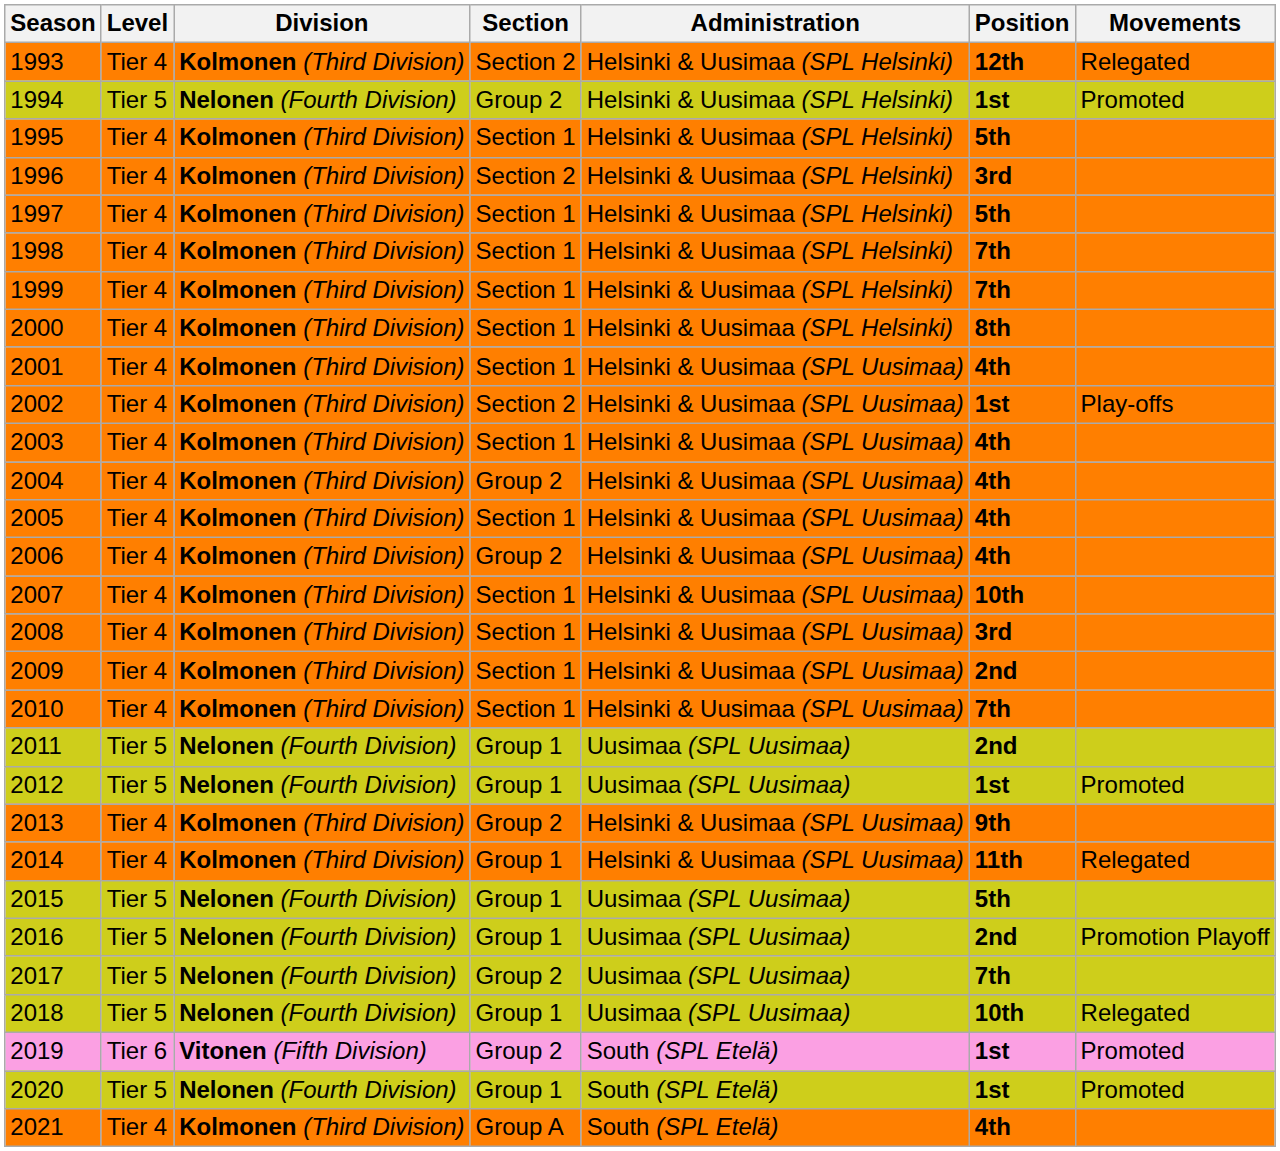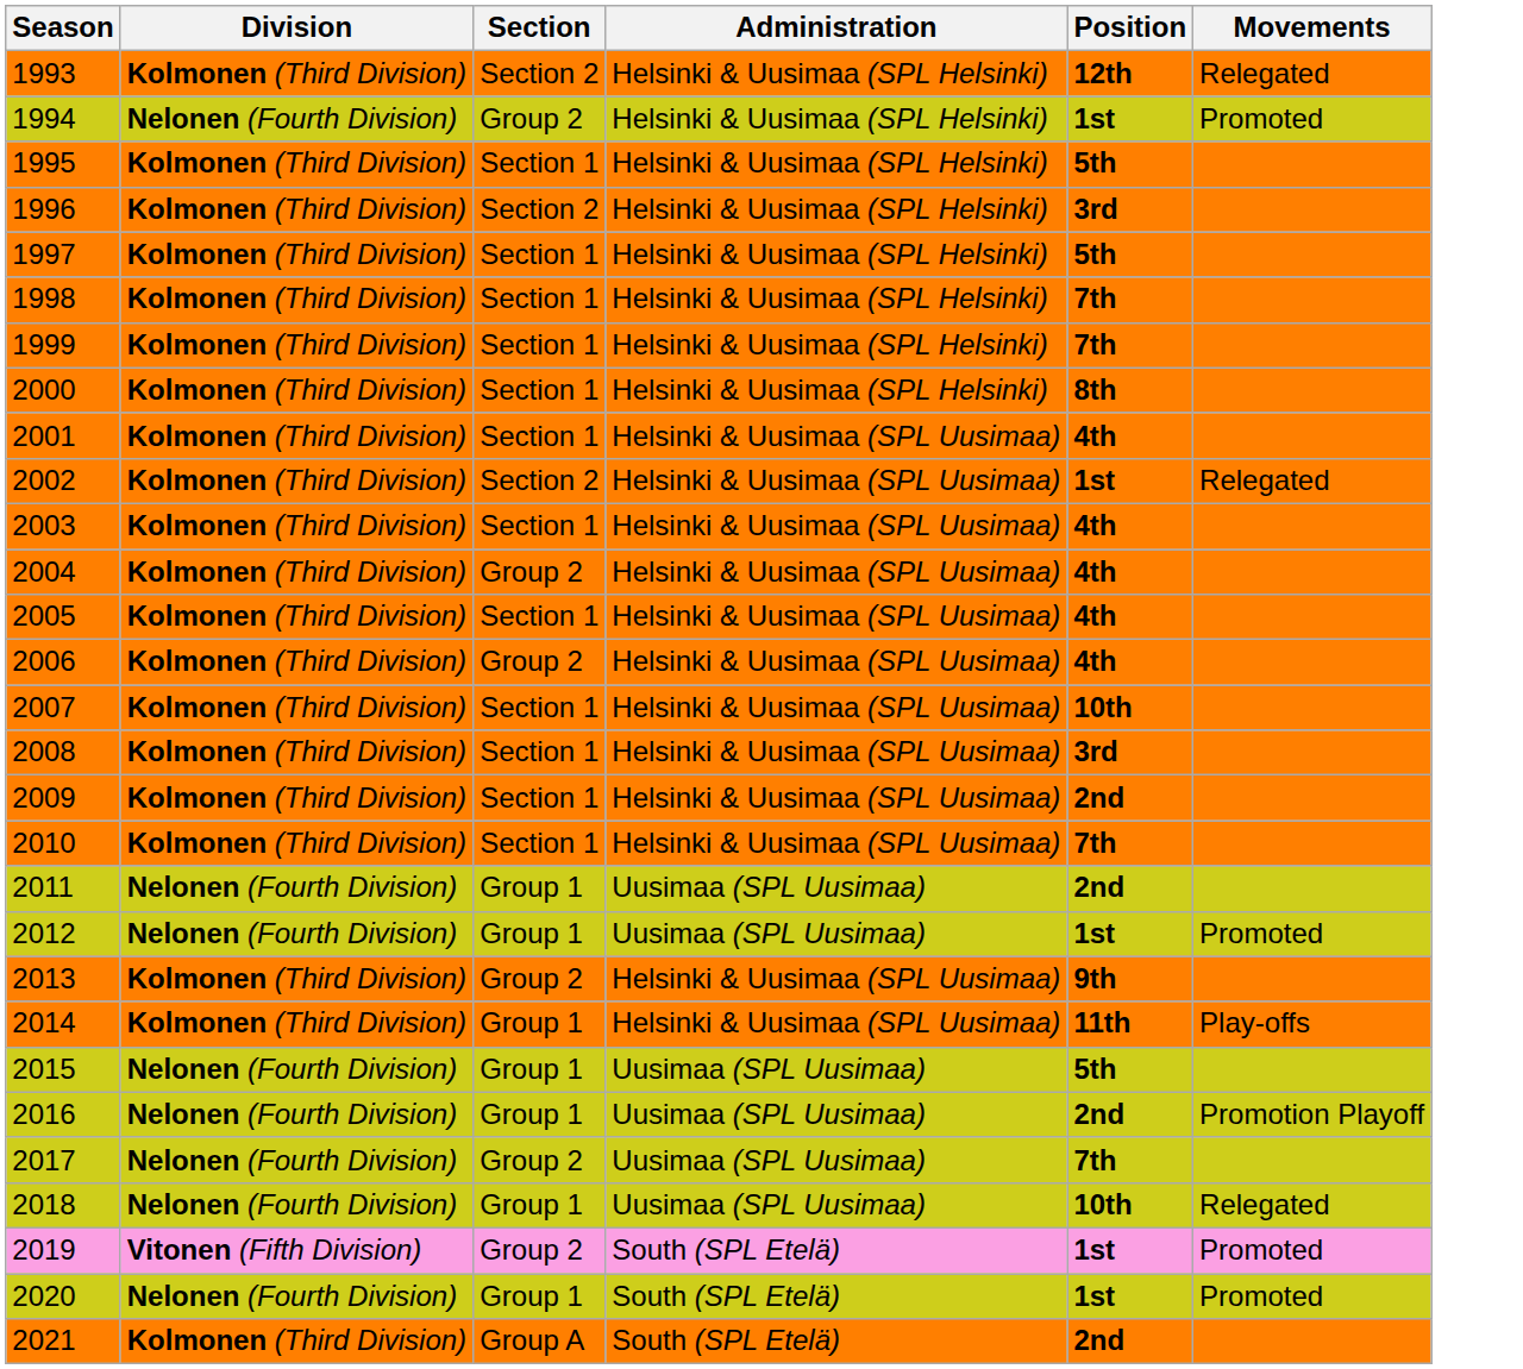- column: Level | Tier 4 | Tier 5 | Tier 4 | Tier 4 | Tier 4 | Tier 4 | Tier 4 | Tier 4 | Tier 4 | Tier 4 | Tier 4 | Tier 4 | Tier 4 | Tier 4 | Tier 4 | Tier 4 | Tier 4 | Tier 4 | Tier 5 | Tier 5 | Tier 4 | Tier 4 | Tier 5 | Tier 5 | Tier 5 | Tier 5 | Tier 6 | Tier 5 | Tier 4
2002 | Movements: Play-offs -> Relegated
2014 | Movements: Relegated -> Play-offs
2021 | Position: 4th -> 2nd
